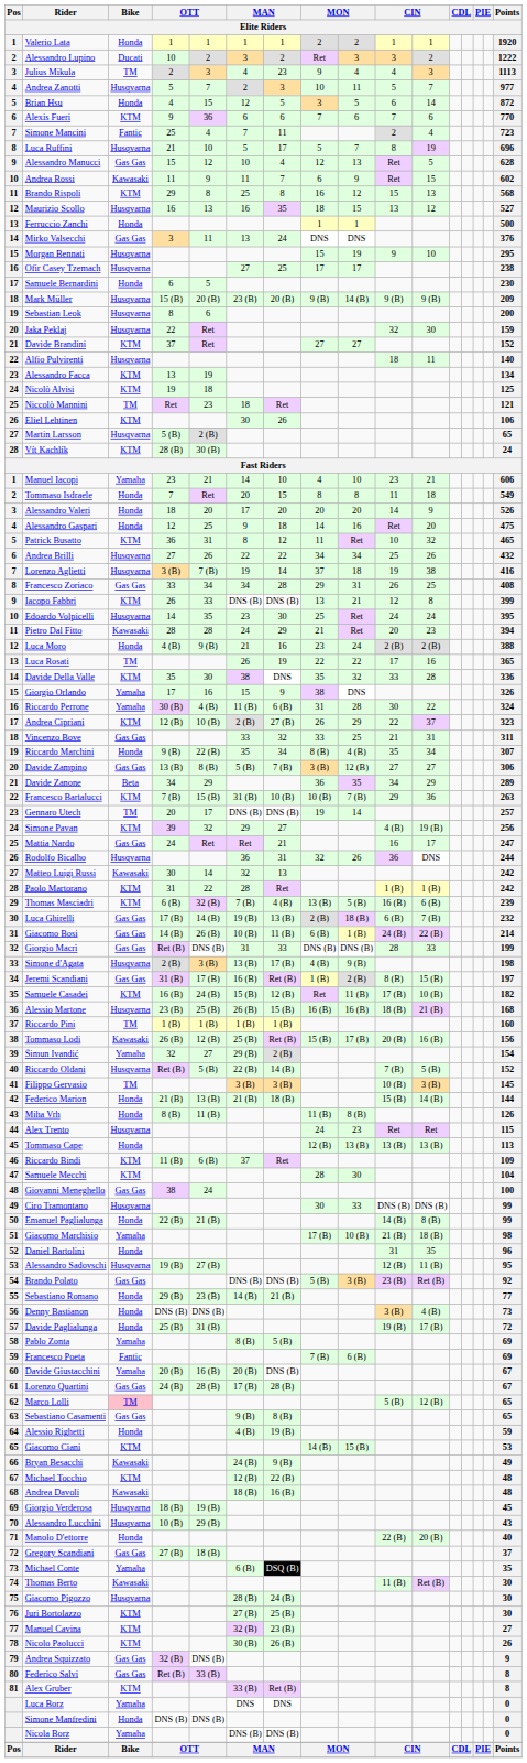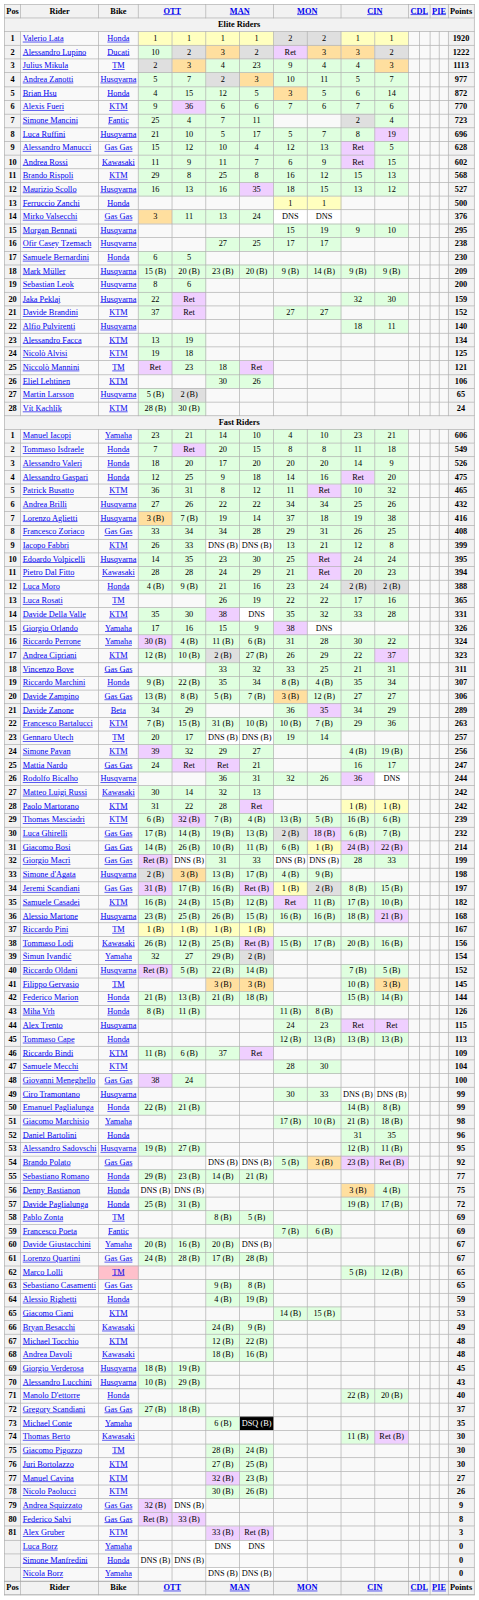Davide Della Valle | Points: 336 -> 331
Riccardo Pini | Points: 160 -> 167
Denny Bastianon | Points: 73 -> 75
Pablo Zonta | Bike: Yamaha -> TM
Giacomo Pigozzo | Bike: Husqvarna -> TM
Alex Gruber | Points: 8 -> 3
